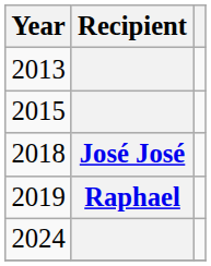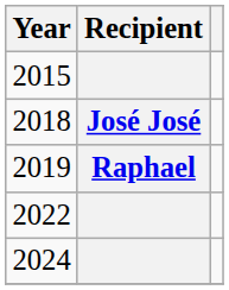- row: 2013
+ row: 2022
